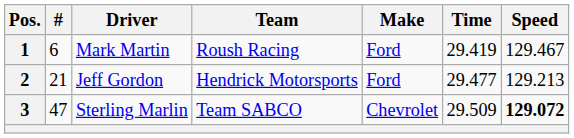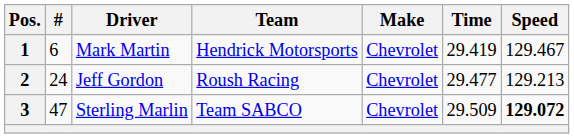1 | Team: Roush Racing -> Hendrick Motorsports
1 | Make: Ford -> Chevrolet
2 | #: 21 -> 24
2 | Team: Hendrick Motorsports -> Roush Racing
2 | Make: Ford -> Chevrolet
